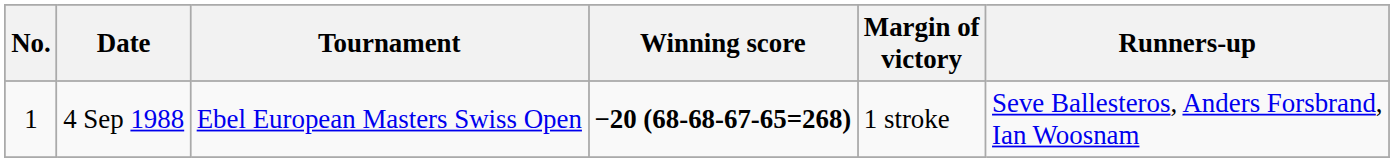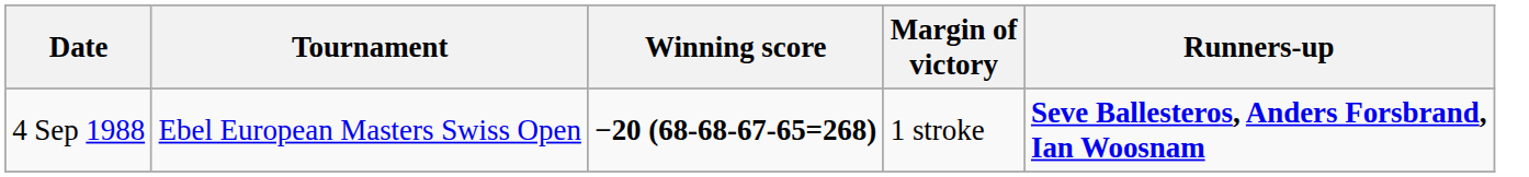- column: No. | 1
4 Sep 1988 | Runners-up: normal -> bold
